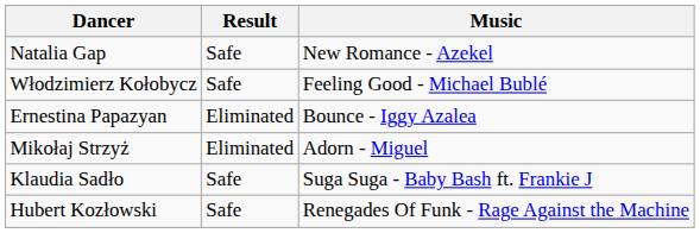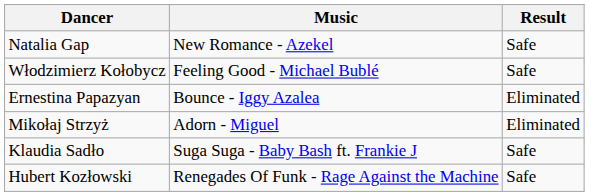columns swapped: Music <-> Result
